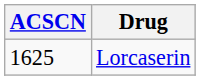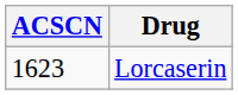Lorcaserin | ACSCN: 1625 -> 1623
